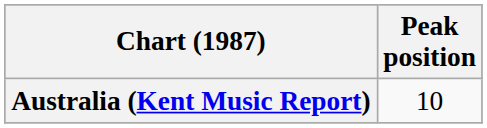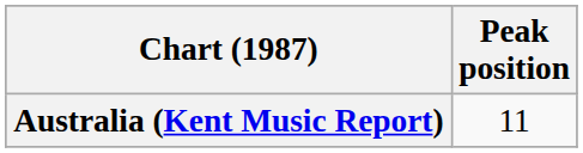Australia (Kent Music Report) | Peak position: 10 -> 11
